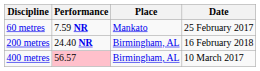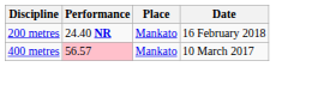- row: 60 metres | 7.59 NR | Mankato | 25 February 2017
200 metres | Place: Birmingham, AL -> Mankato
400 metres | Place: Birmingham, AL -> Mankato
